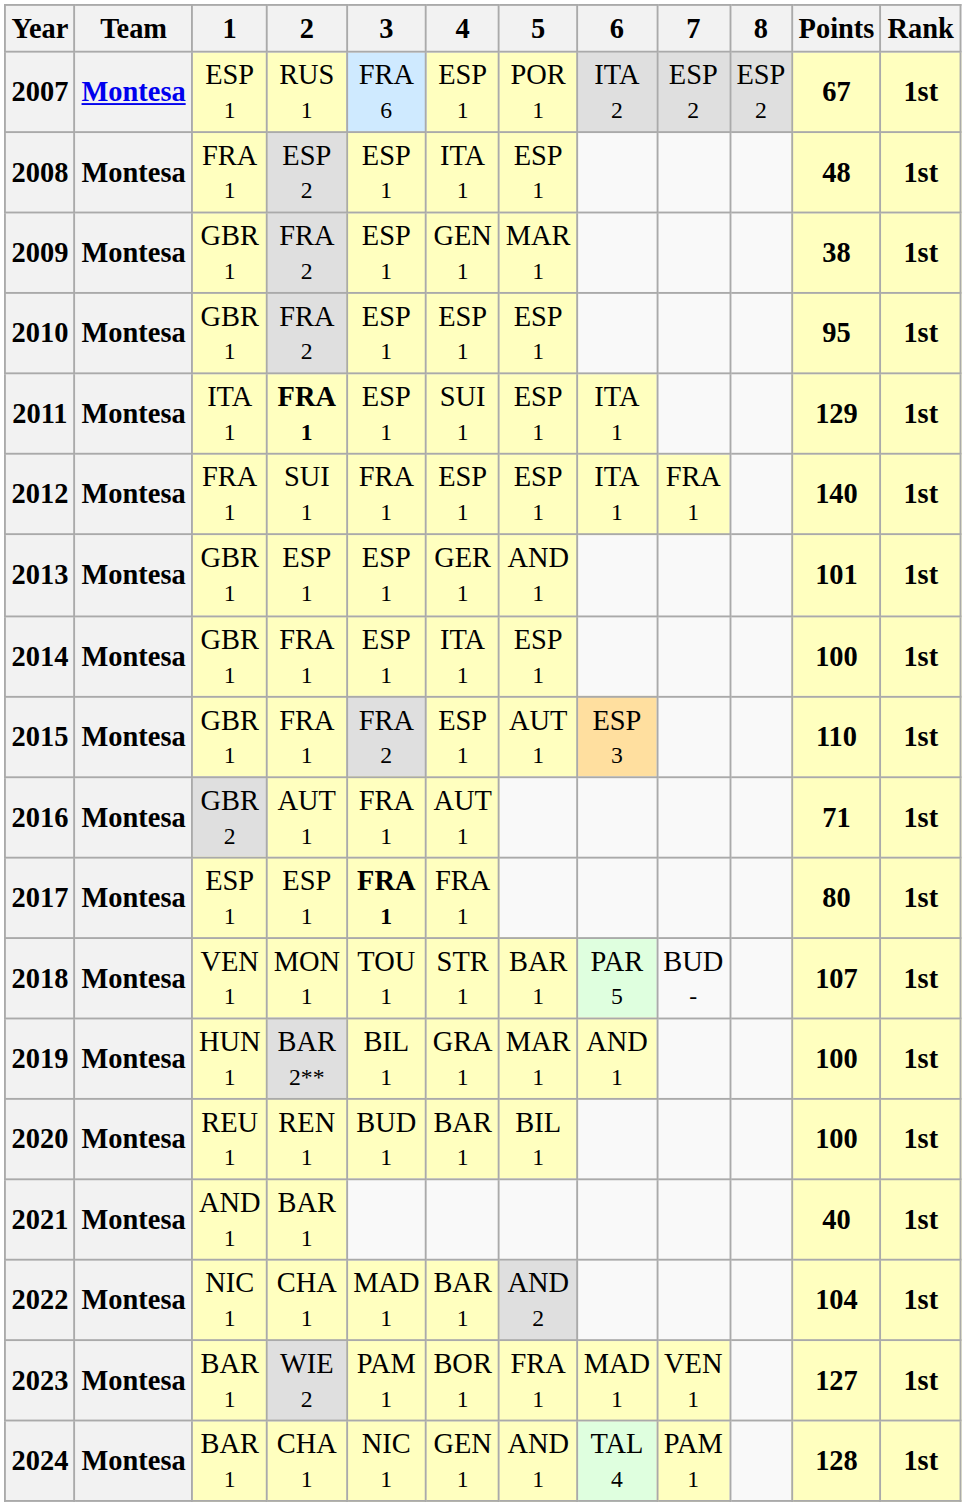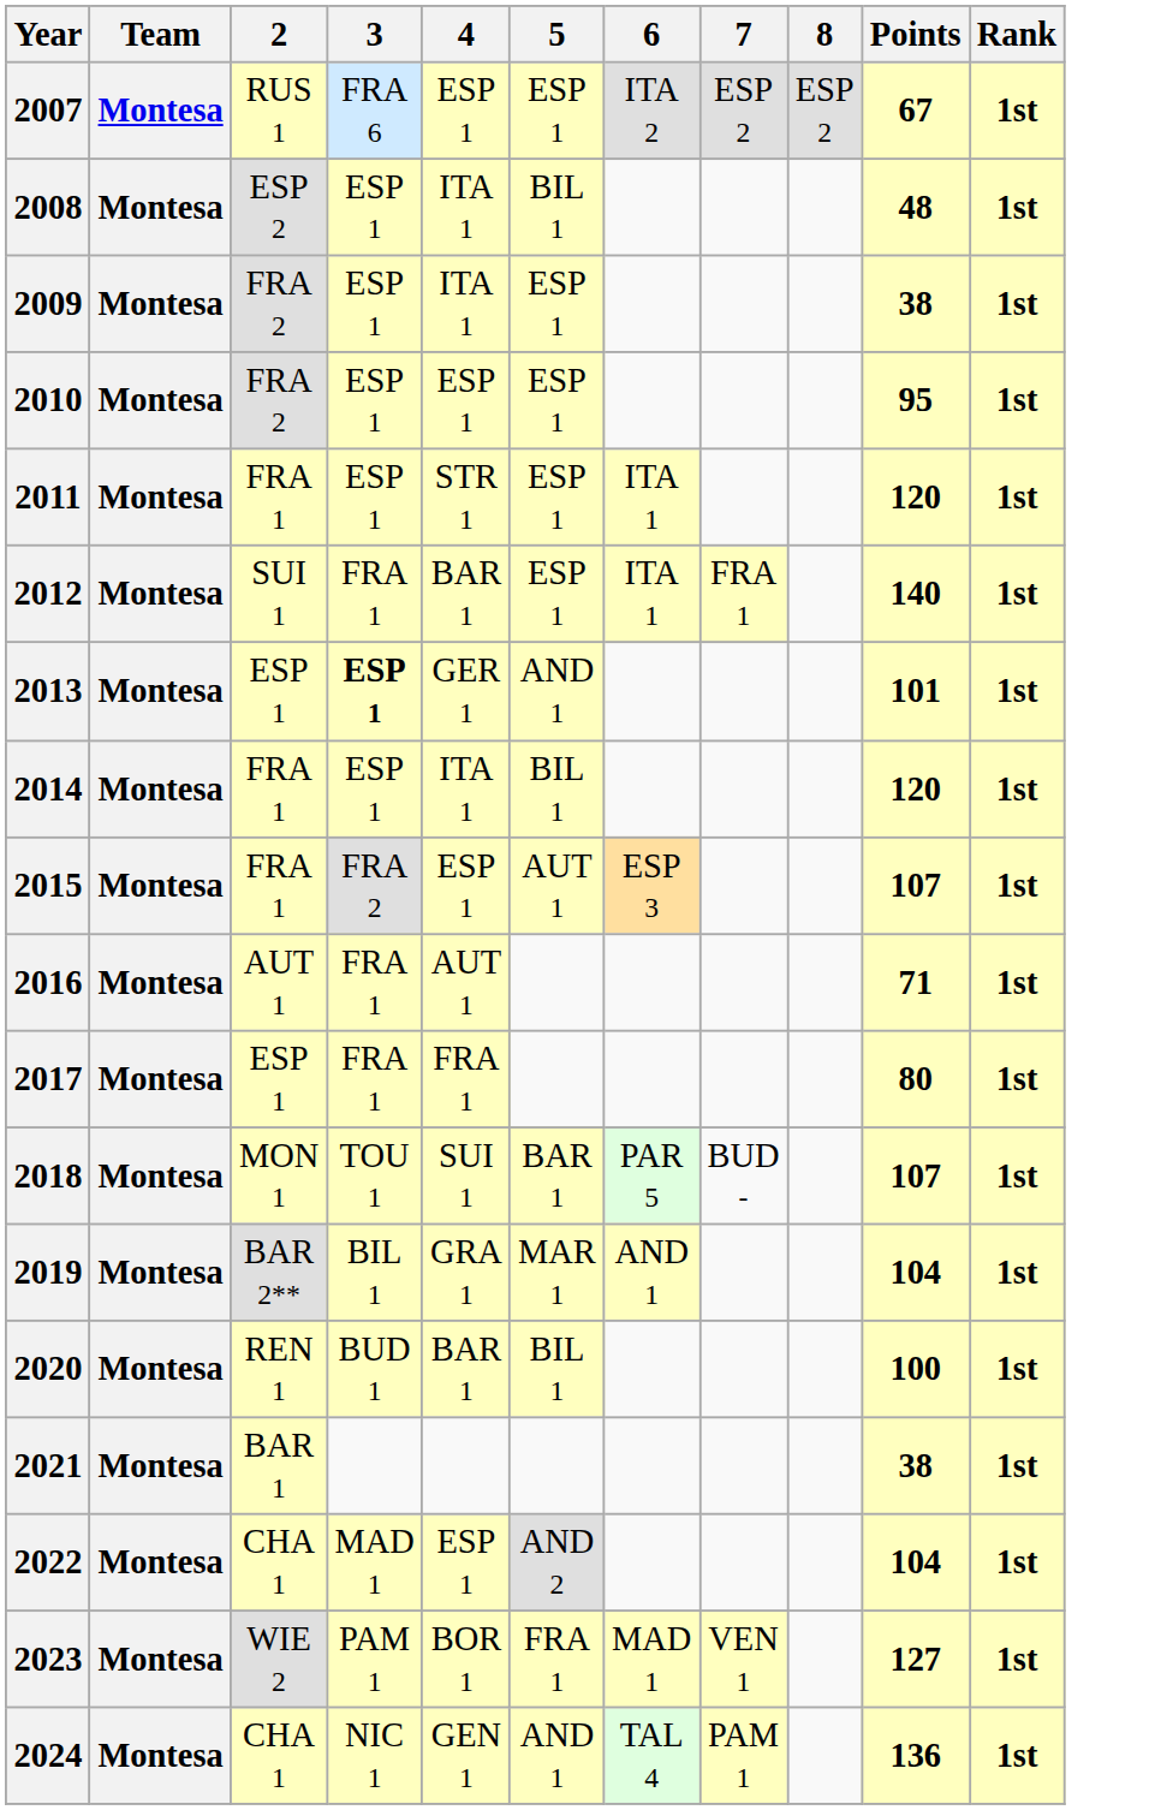- column: 1 | ESP 1 | FRA 1 | GBR 1 | GBR 1 | ITA 1 | FRA 1 | GBR 1 | GBR 1 | GBR 1 | GBR 2 | ESP 1 | VEN 1 | HUN 1 | REU 1 | AND 1 | NIC 1 | BAR 1 | BAR 1
2007 | 5: POR 1 -> ESP 1
2008 | 5: ESP 1 -> BIL 1
2009 | 4: GEN 1 -> ITA 1
2009 | 5: MAR 1 -> ESP 1
2011 | 2: bold -> normal
2011 | 4: SUI 1 -> STR 1
2011 | Points: 129 -> 120
2012 | 4: ESP 1 -> BAR 1
2013 | 3: normal -> bold
2014 | 5: ESP 1 -> BIL 1
2014 | Points: 100 -> 120
2015 | Points: 110 -> 107
2017 | 3: bold -> normal
2018 | 4: STR 1 -> SUI 1
2019 | Points: 100 -> 104
2021 | Points: 40 -> 38
2022 | 4: BAR 1 -> ESP 1
2024 | Points: 128 -> 136
